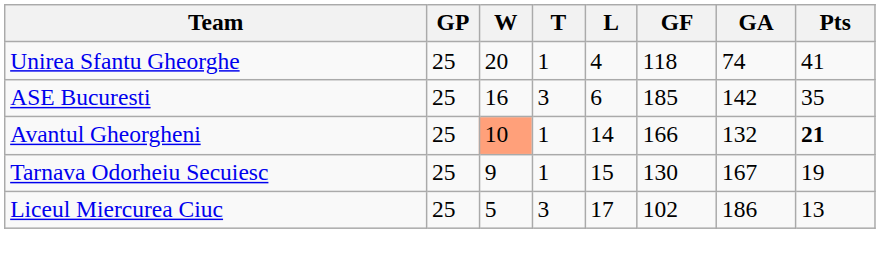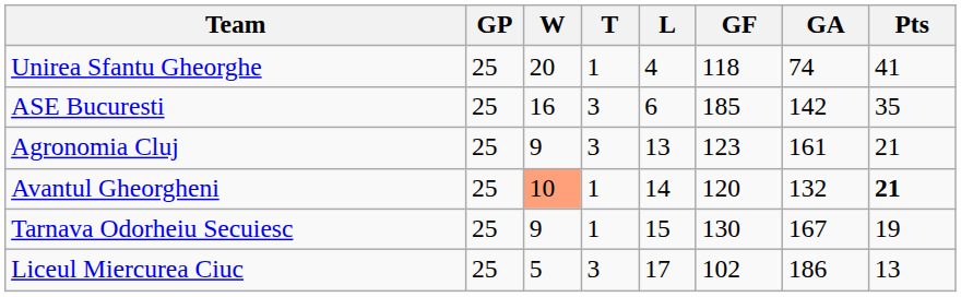+ row: Agronomia Cluj | 25 | 9 | 3 | 13 | 123 | 161 | 21
Avantul Gheorgheni | GF: 166 -> 120
